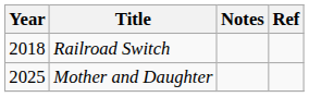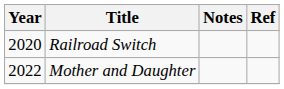Railroad Switch | Year: 2018 -> 2020
Mother and Daughter | Year: 2025 -> 2022
